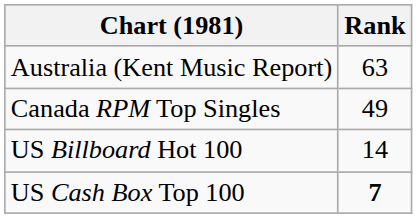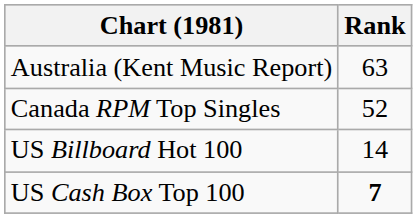Canada RPM Top Singles | Rank: 49 -> 52
